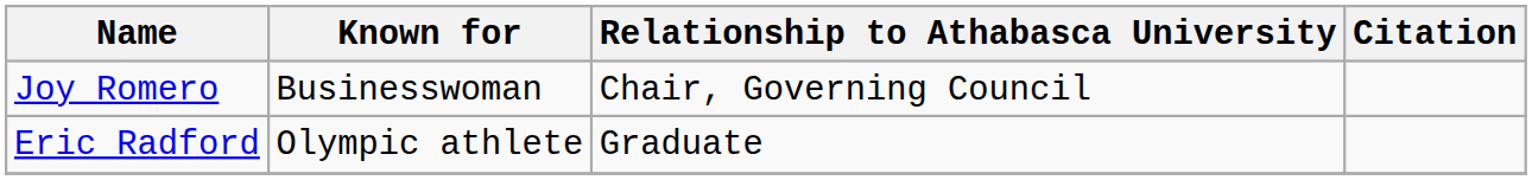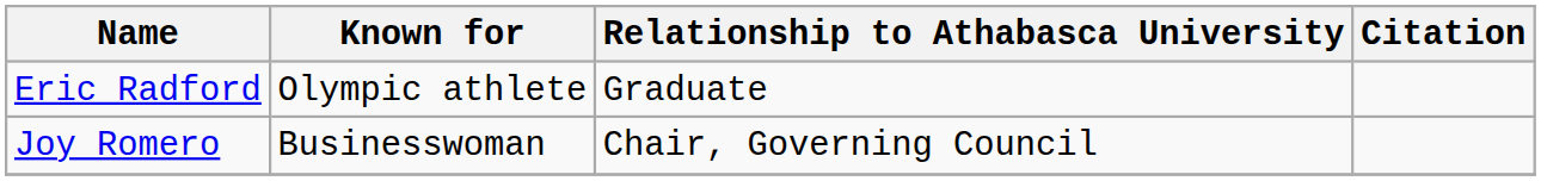rows swapped: Eric Radford <-> Joy Romero
